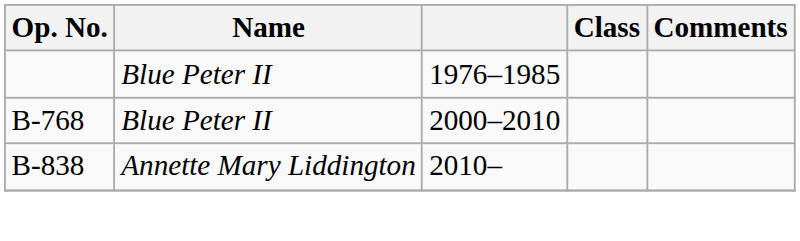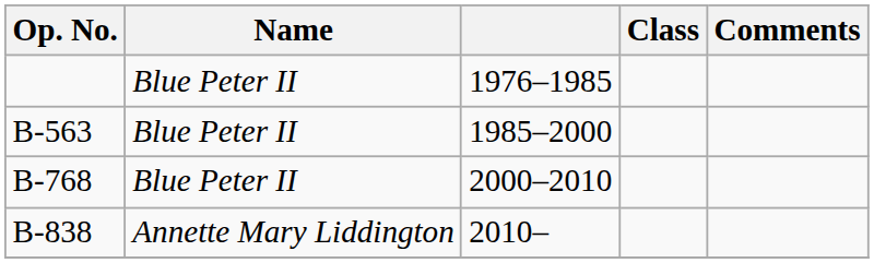+ row: B-563 | Blue Peter II | 1985–2000
